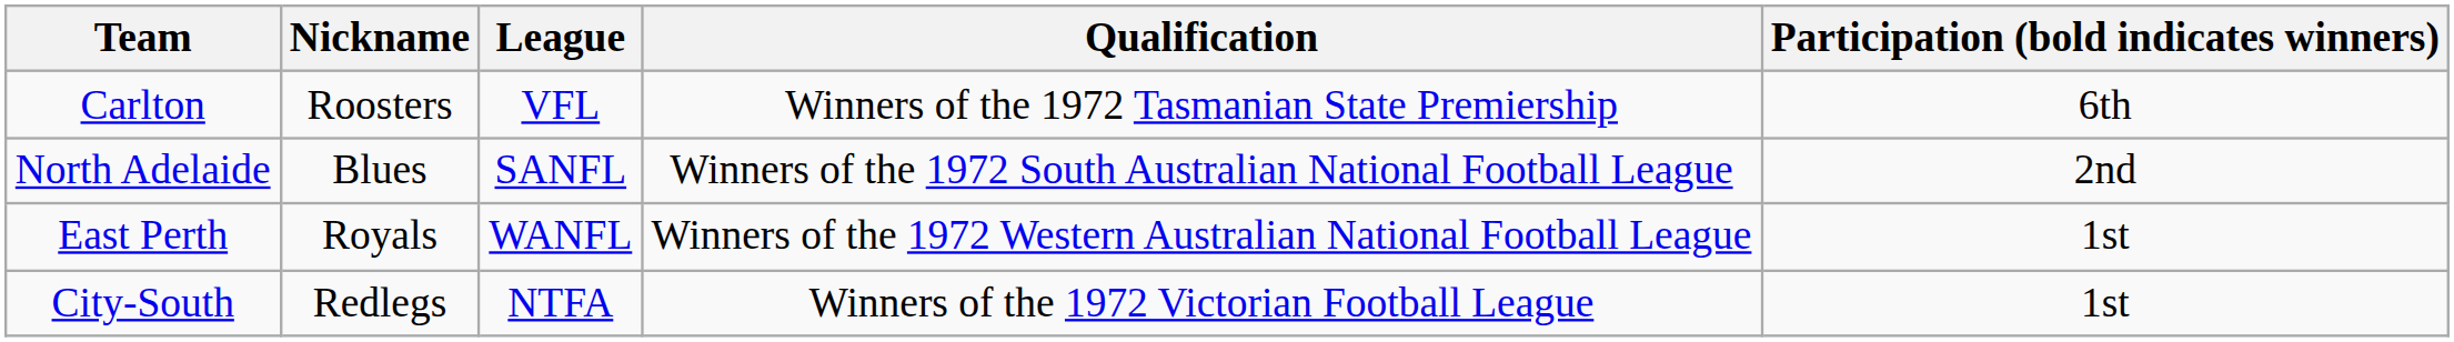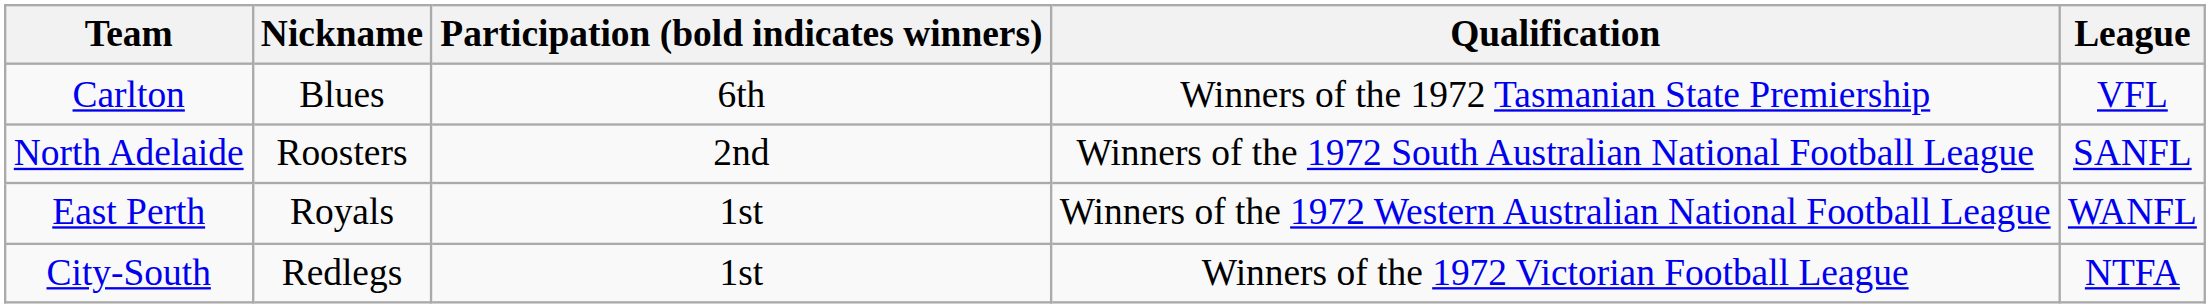columns swapped: League <-> Participation (bold indicates winners)
Carlton | Nickname: Roosters -> Blues
North Adelaide | Nickname: Blues -> Roosters
